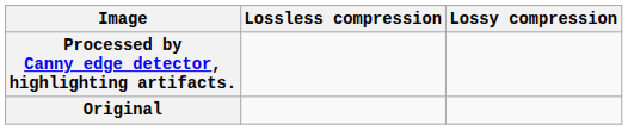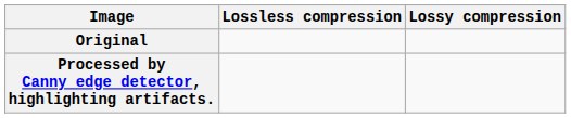rows swapped: Original <-> Processed by Canny edge detector, highlighting artifacts.
